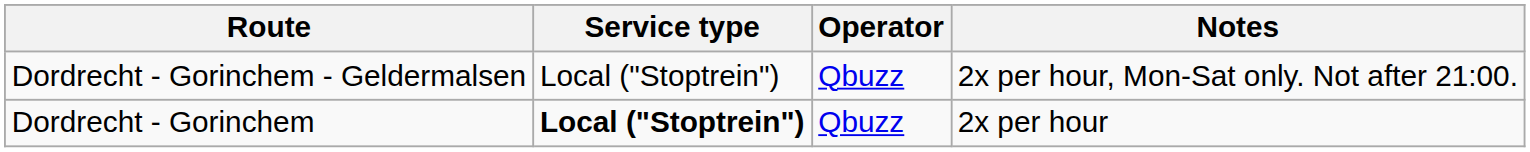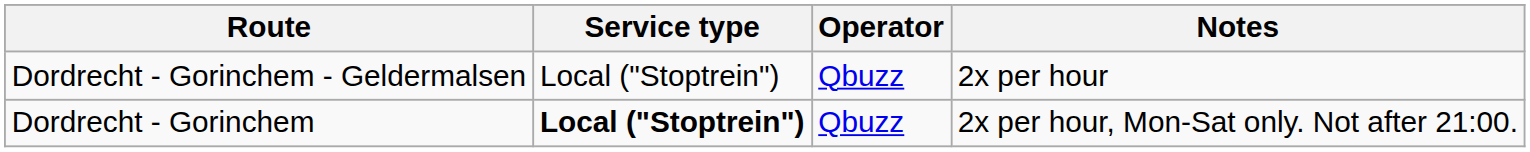Dordrecht - Gorinchem - Geldermalsen | Notes: 2x per hour, Mon-Sat only. Not after 21:00. -> 2x per hour
Dordrecht - Gorinchem | Notes: 2x per hour -> 2x per hour, Mon-Sat only. Not after 21:00.
